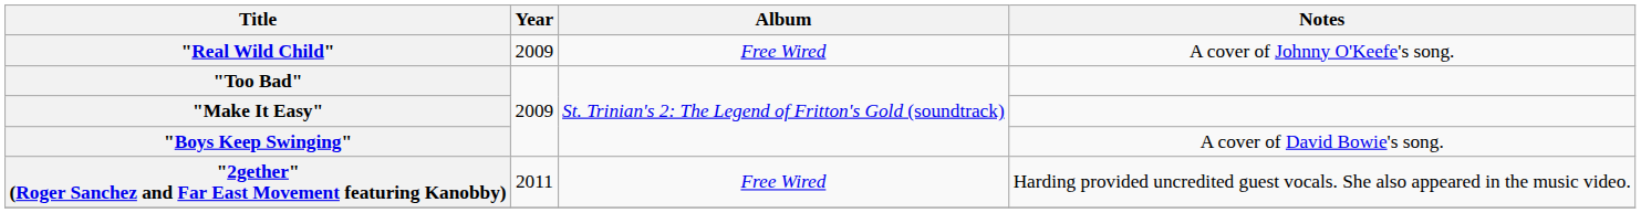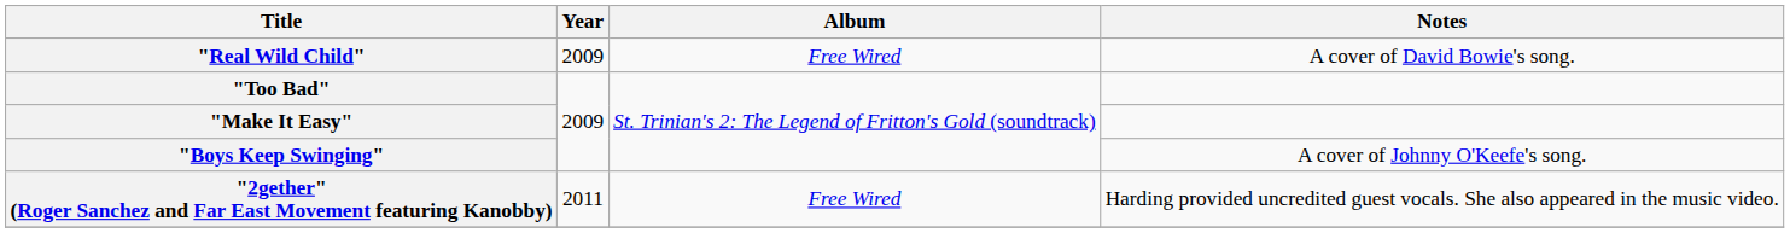"Real Wild Child" | Notes: A cover of Johnny O'Keefe's song. -> A cover of David Bowie's song.
"Boys Keep Swinging" | Notes: A cover of David Bowie's song. -> A cover of Johnny O'Keefe's song.
